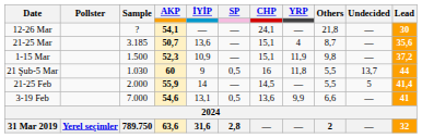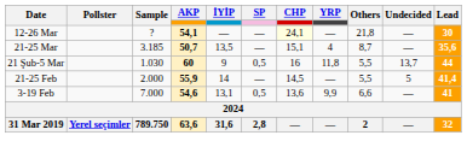12-26 Mar | CHP: no background -> lightyellow background
21-25 Mar | İYİP: 13,6 -> 13,5
- row: 1-15 Mar | 1.500 | 52,3 | 10,9 | — | 15,1 | 11,9 | 9,8 | — | 37,2
